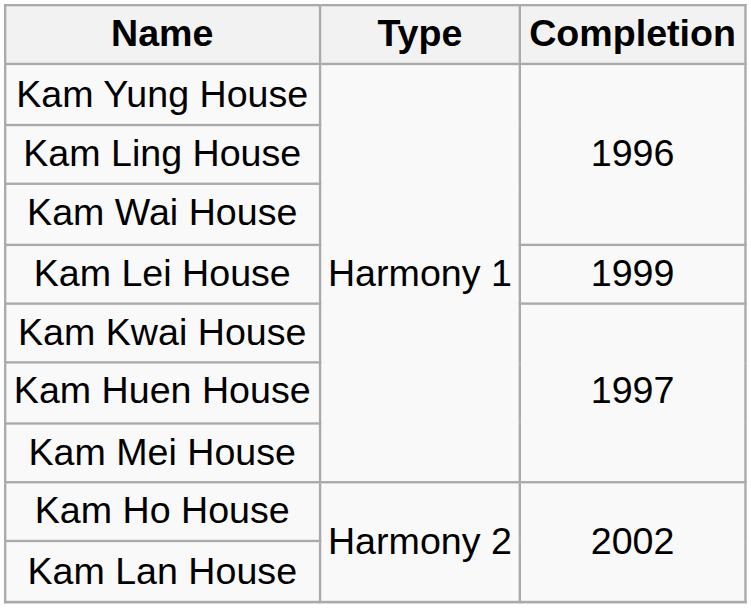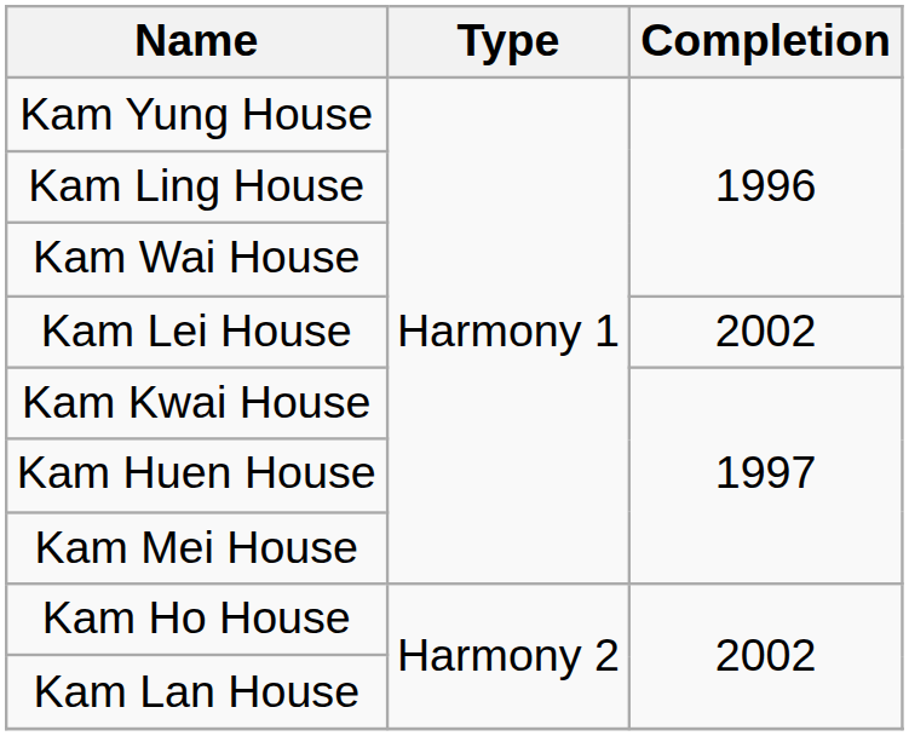Kam Lei House | Completion: 1999 -> 2002
